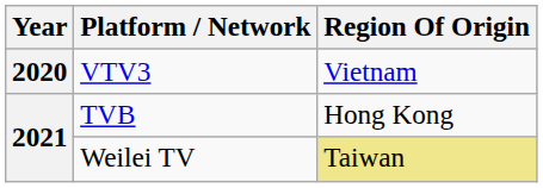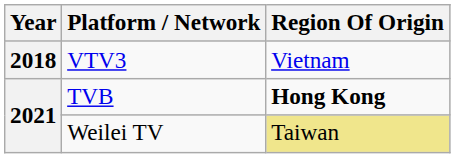VTV3 | Year: 2020 -> 2018
TVB | Region Of Origin: normal -> bold
